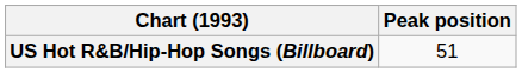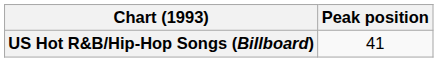US Hot R&B/Hip-Hop Songs (Billboard) | Peak position: 51 -> 41
